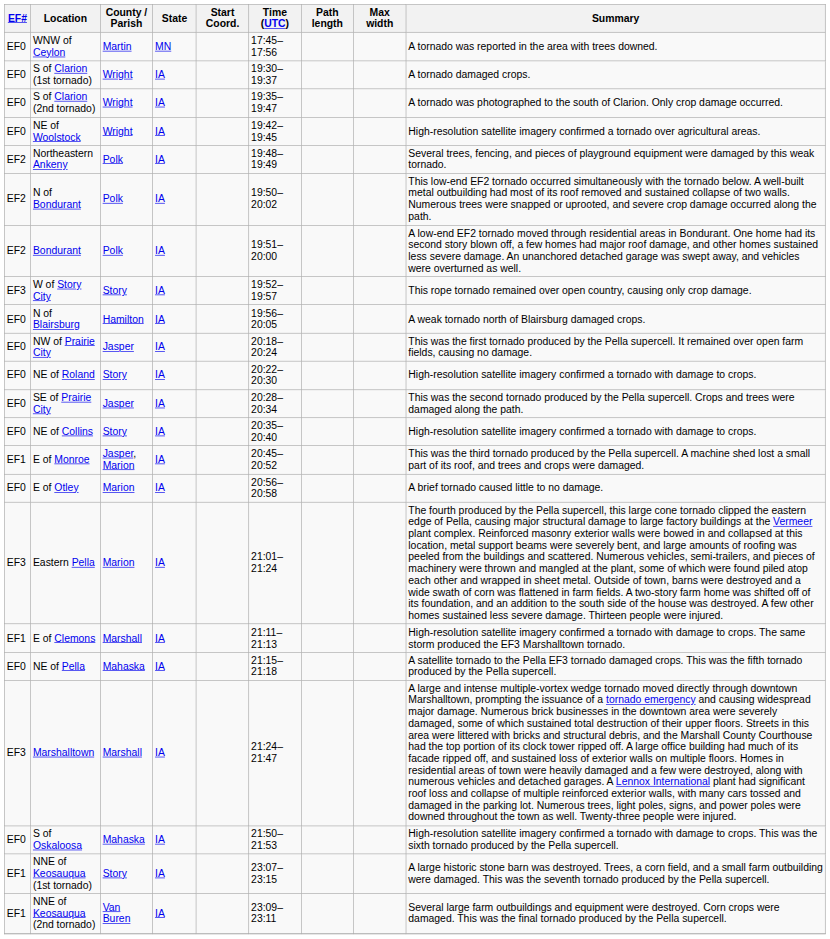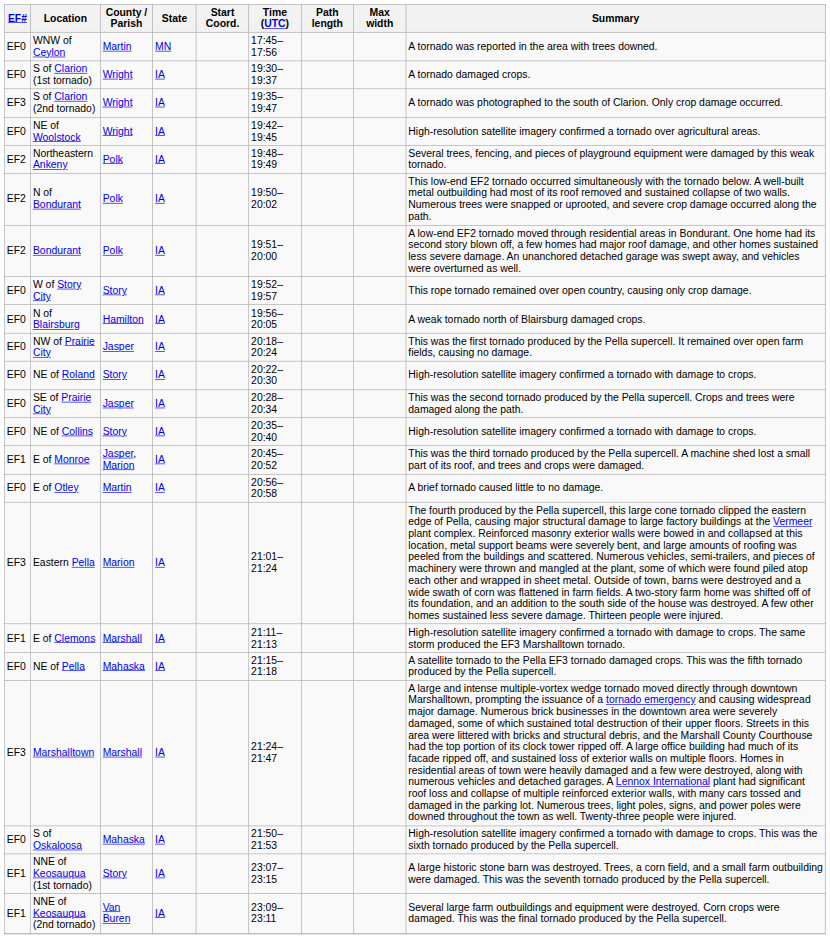S of Clarion (2nd tornado) | EF#: EF0 -> EF3
W of Story City | EF#: EF3 -> EF0
E of Otley | County / Parish: Marion -> Martin
